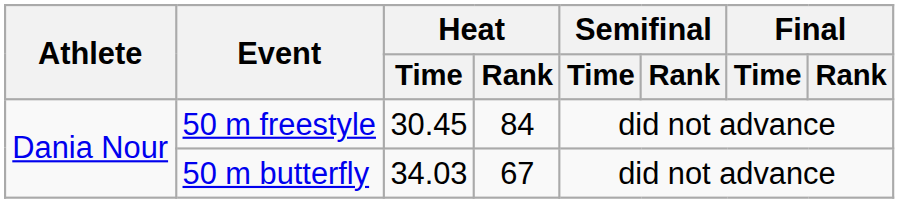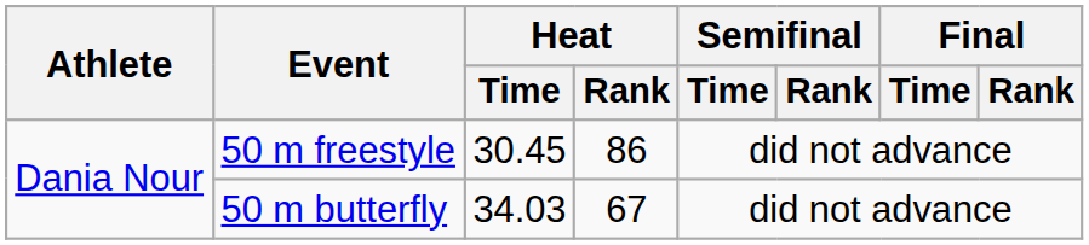50 m freestyle | Heat / Rank: 84 -> 86
